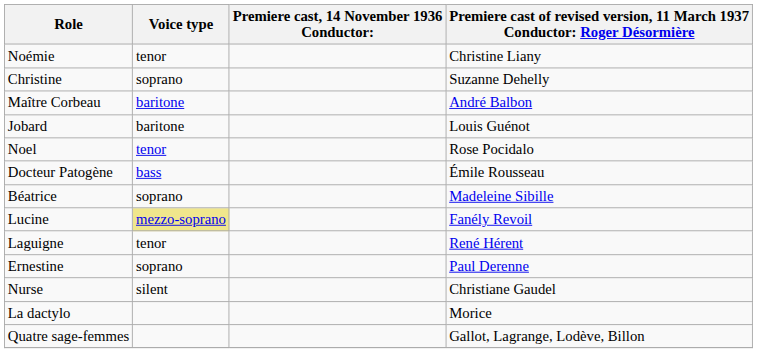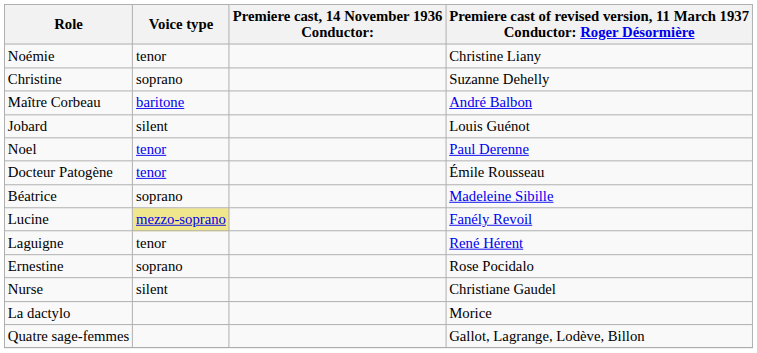Jobard | Voice type: baritone -> silent
Noel | column 4: Rose Pocidalo -> Paul Derenne
Docteur Patogène | Voice type: bass -> tenor
Ernestine | column 4: Paul Derenne -> Rose Pocidalo
